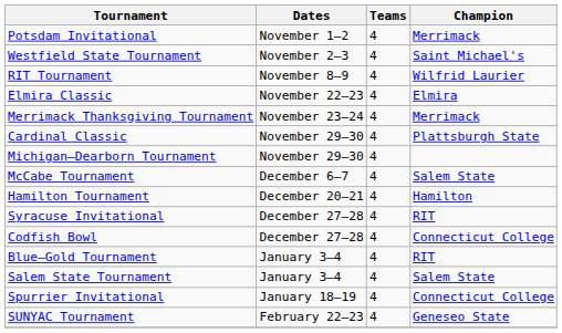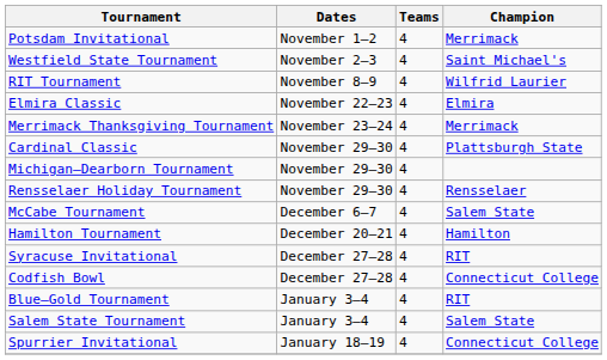+ row: Rensselaer Holiday Tournament | November 29–30 | 4 | Rensselaer
- row: SUNYAC Tournament | February 22–23 | 4 | Geneseo State
